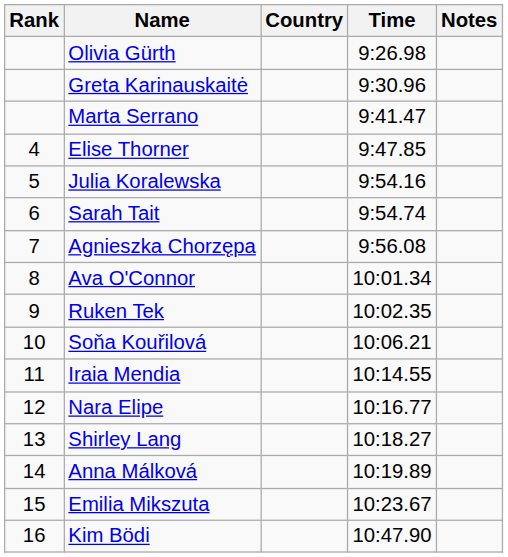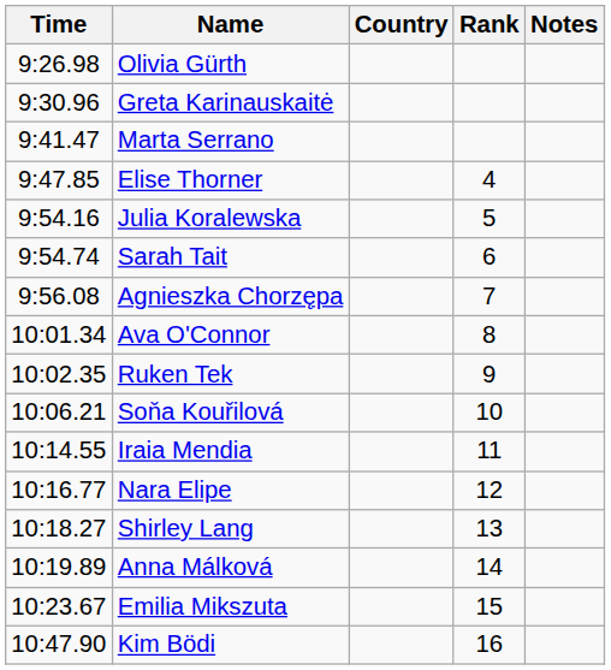columns swapped: Rank <-> Time
